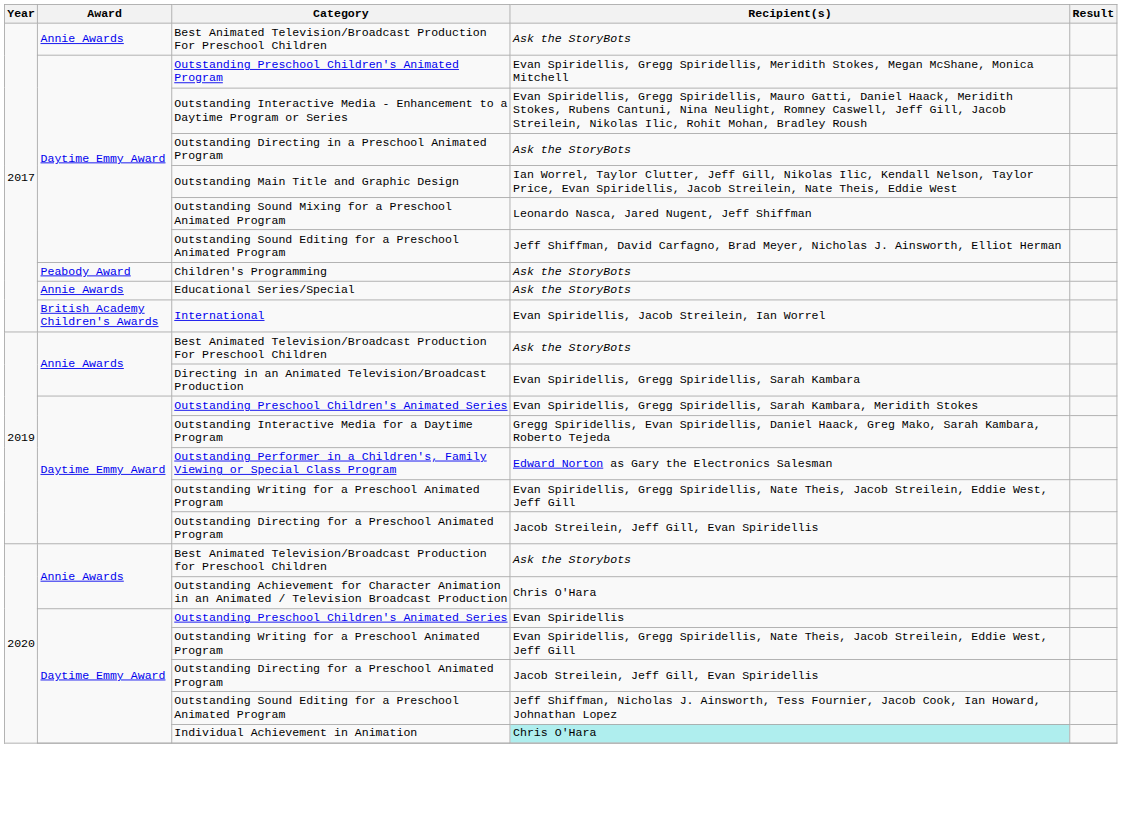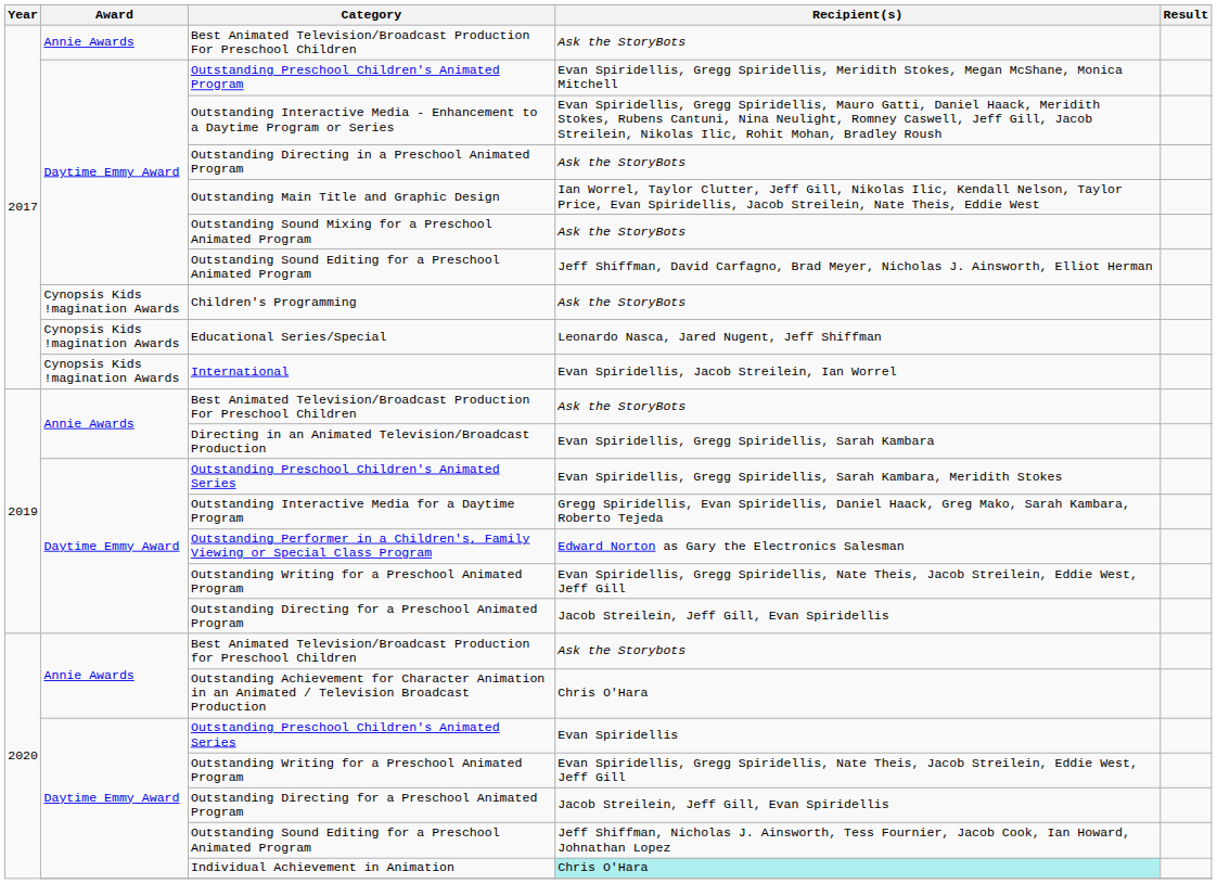Outstanding Sound Mixing for a Preschool Animated Program | Recipient(s): Leonardo Nasca, Jared Nugent, Jeff Shiffman -> Ask the StoryBots
Children's Programming | Award: Peabody Award -> Cynopsis Kids !magination Awards
Educational Series/Special | Award: Annie Awards -> Cynopsis Kids !magination Awards
Educational Series/Special | Recipient(s): Ask the StoryBots -> Leonardo Nasca, Jared Nugent, Jeff Shiffman
International | Award: British Academy Children's Awards -> Cynopsis Kids !magination Awards
